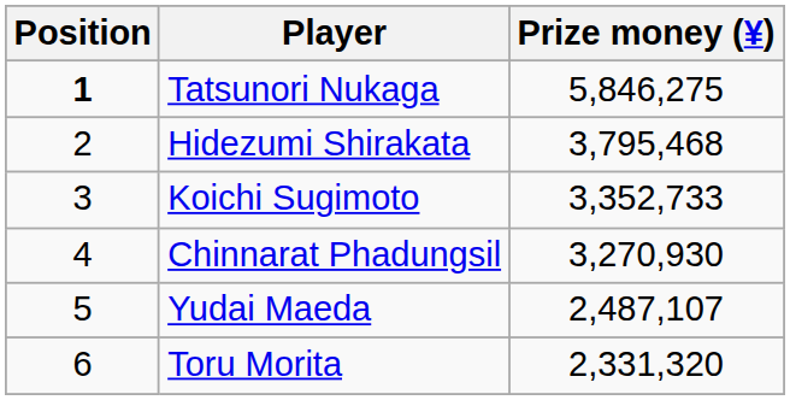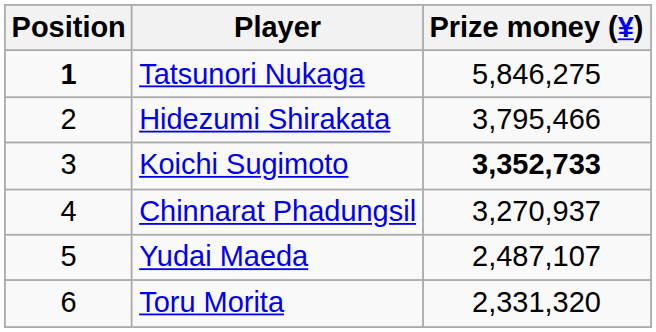Hidezumi Shirakata | Prize money (¥): 3,795,468 -> 3,795,466
Koichi Sugimoto | Prize money (¥): normal -> bold
Chinnarat Phadungsil | Prize money (¥): 3,270,930 -> 3,270,937
